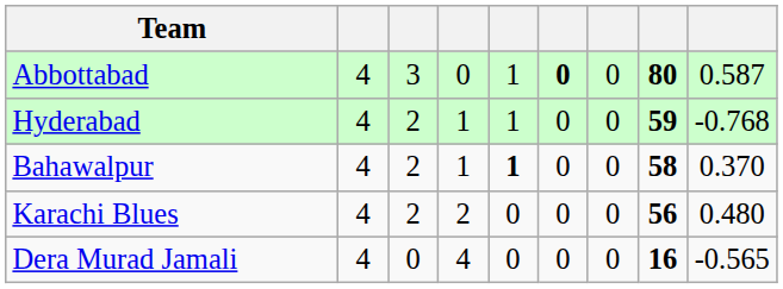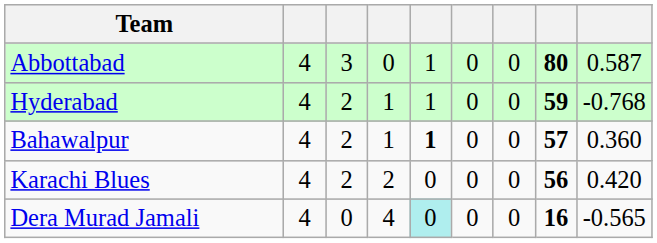Abbottabad | column 6: bold -> normal
Bahawalpur | column 8: 58 -> 57
Bahawalpur | column 9: 0.370 -> 0.360
Karachi Blues | column 9: 0.480 -> 0.420
Dera Murad Jamali | column 5: no background -> paleturquoise background
